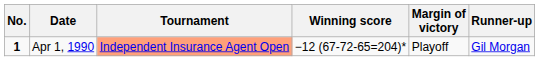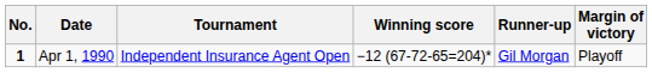columns swapped: Margin of victory <-> Runner-up
Apr 1, 1990 | Tournament: lightsalmon background -> no background
